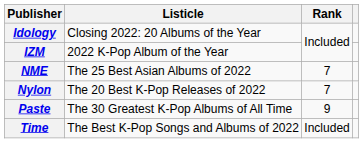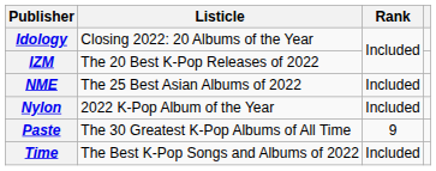IZM | Listicle: 2022 K-Pop Album of the Year -> The 20 Best K-Pop Releases of 2022
NME | Rank: 7 -> Included
Nylon | Listicle: The 20 Best K-Pop Releases of 2022 -> 2022 K-Pop Album of the Year
Nylon | Rank: 7 -> Included
